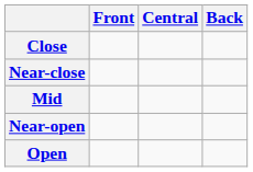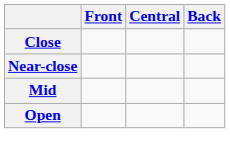- row: Near-open
